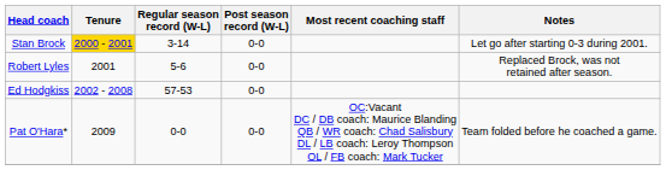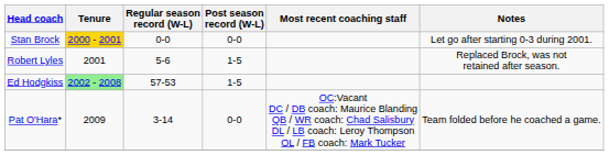Stan Brock | Regular season record (W-L): 3-14 -> 0-0
Robert Lyles | Post season record (W-L): 0-0 -> 1-5
Ed Hodgkiss | Tenure: no background -> lightgreen background
Ed Hodgkiss | Post season record (W-L): 0-0 -> 1-5
Pat O'Hara* | Regular season record (W-L): 0-0 -> 3-14
